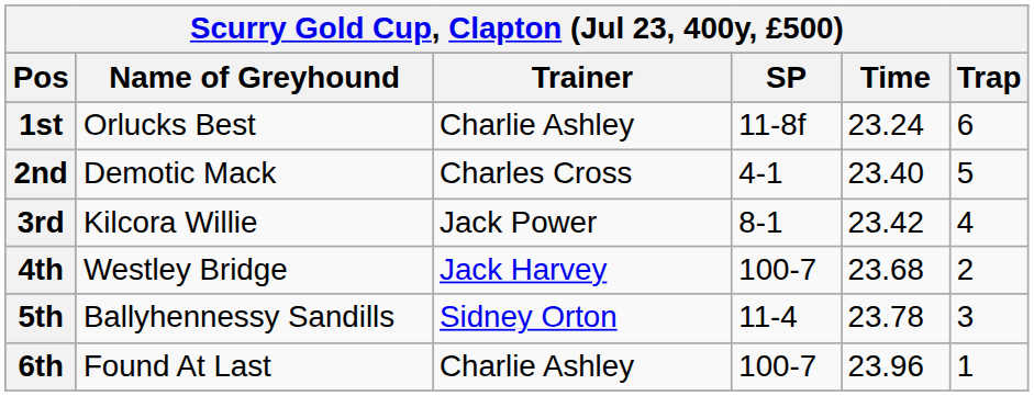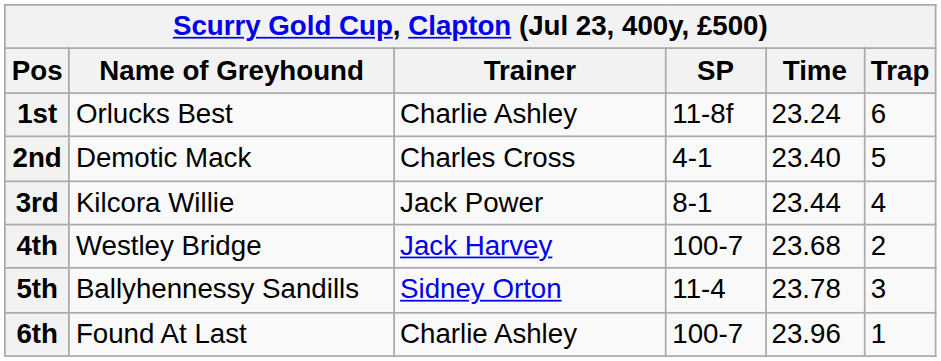3rd | Time: 23.42 -> 23.44
